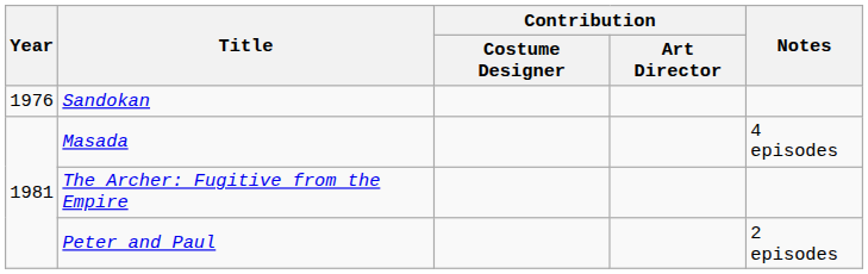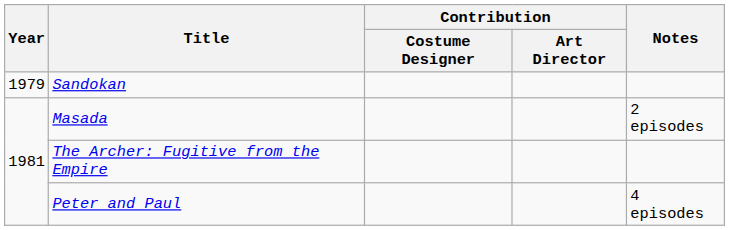Sandokan | Year: 1976 -> 1979
Masada | Notes: 4 episodes -> 2 episodes
Peter and Paul | Notes: 2 episodes -> 4 episodes
